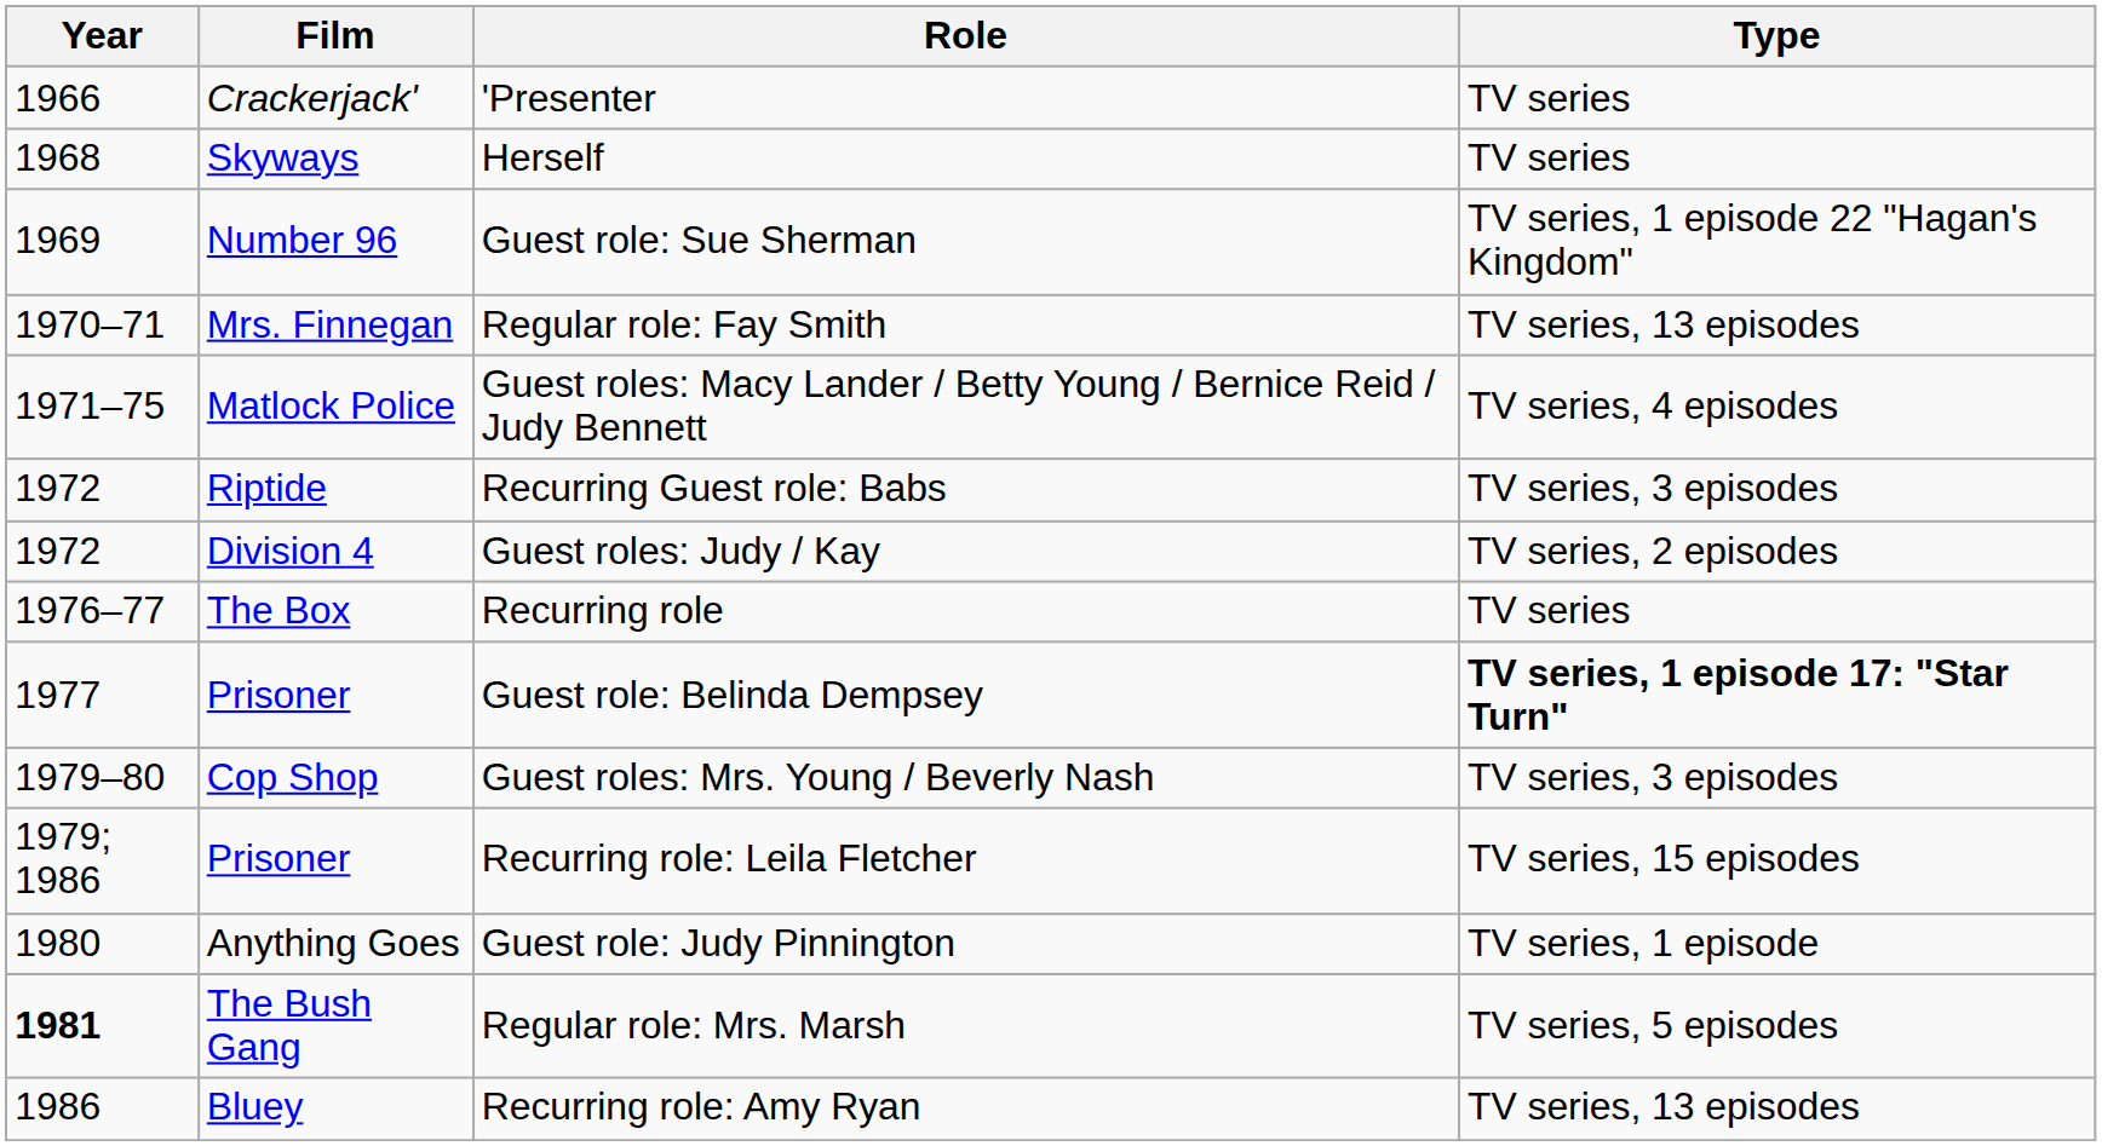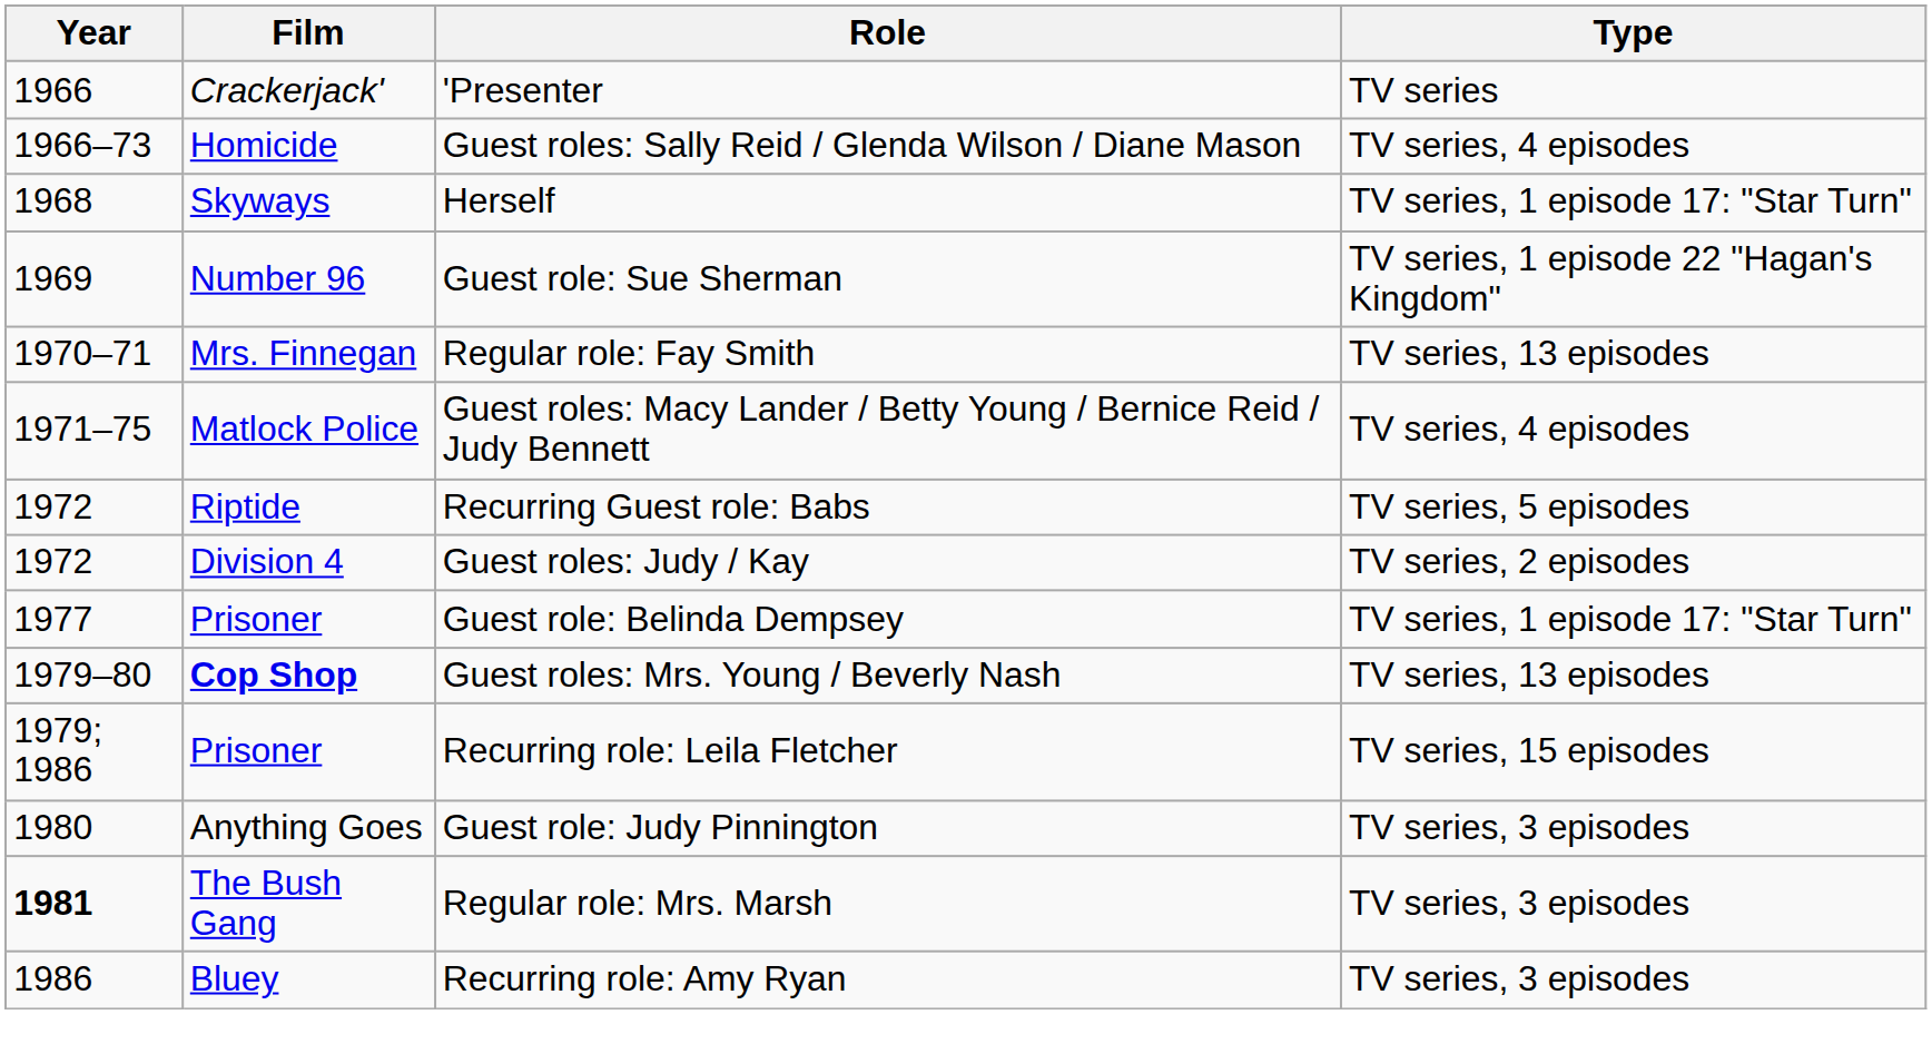+ row: 1966–73 | Homicide | Guest roles: Sally Reid / Glenda Wilson / Diane Mason | TV series, 4 episodes
Herself | Type: TV series -> TV series, 1 episode 17: "Star Turn"
Recurring Guest role: Babs | Type: TV series, 3 episodes -> TV series, 5 episodes
- row: 1976–77 | The Box | Recurring role | TV series
Guest role: Belinda Dempsey | Type: bold -> normal
Guest roles: Mrs. Young / Beverly Nash | Film: normal -> bold
Guest roles: Mrs. Young / Beverly Nash | Type: TV series, 3 episodes -> TV series, 13 episodes
Guest role: Judy Pinnington | Type: TV series, 1 episode -> TV series, 3 episodes
Regular role: Mrs. Marsh | Type: TV series, 5 episodes -> TV series, 3 episodes
Recurring role: Amy Ryan | Type: TV series, 13 episodes -> TV series, 3 episodes
